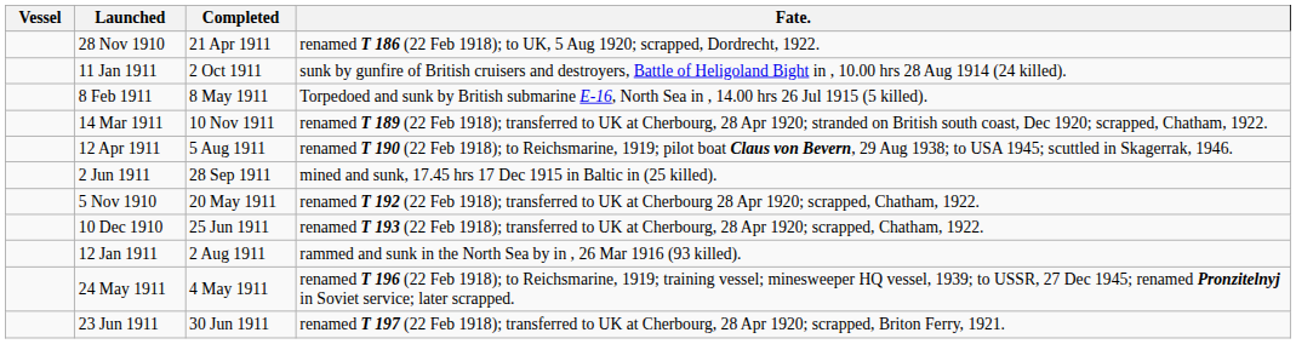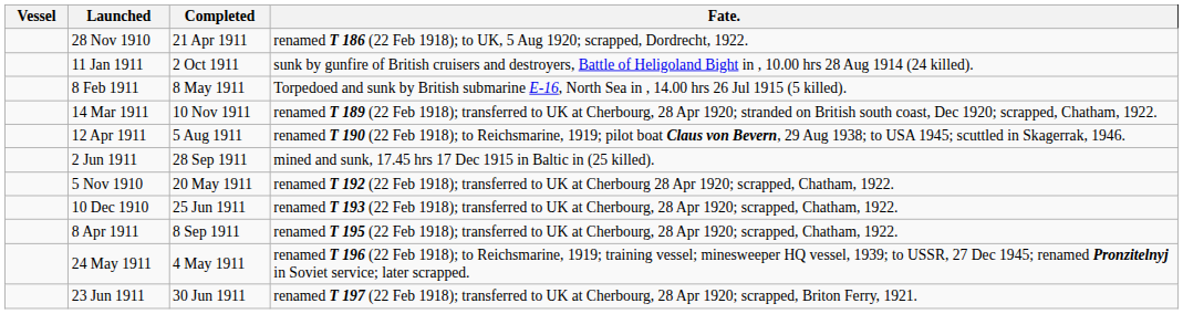- row: 12 Jan 1911 | 2 Aug 1911 | rammed and sunk in the North Sea by in , 26 Mar 1916 (93 killed).
+ row: 8 Apr 1911 | 8 Sep 1911 | renamed T 195 (22 Feb 1918); transferred to UK at Cherbourg, 28 Apr 1920; scrapped, Chatham, 1922.
